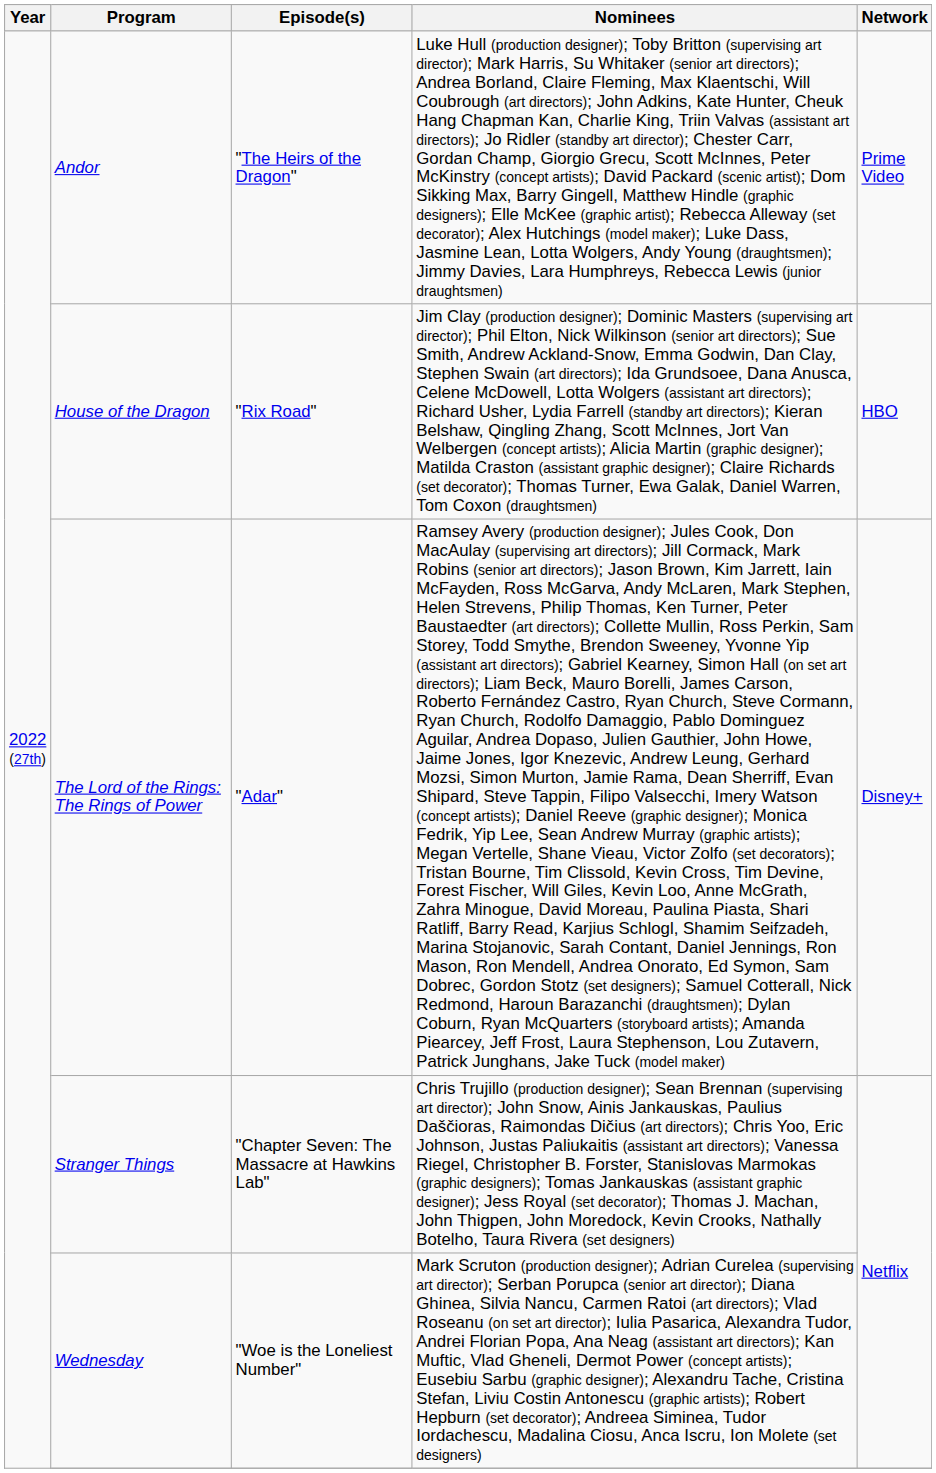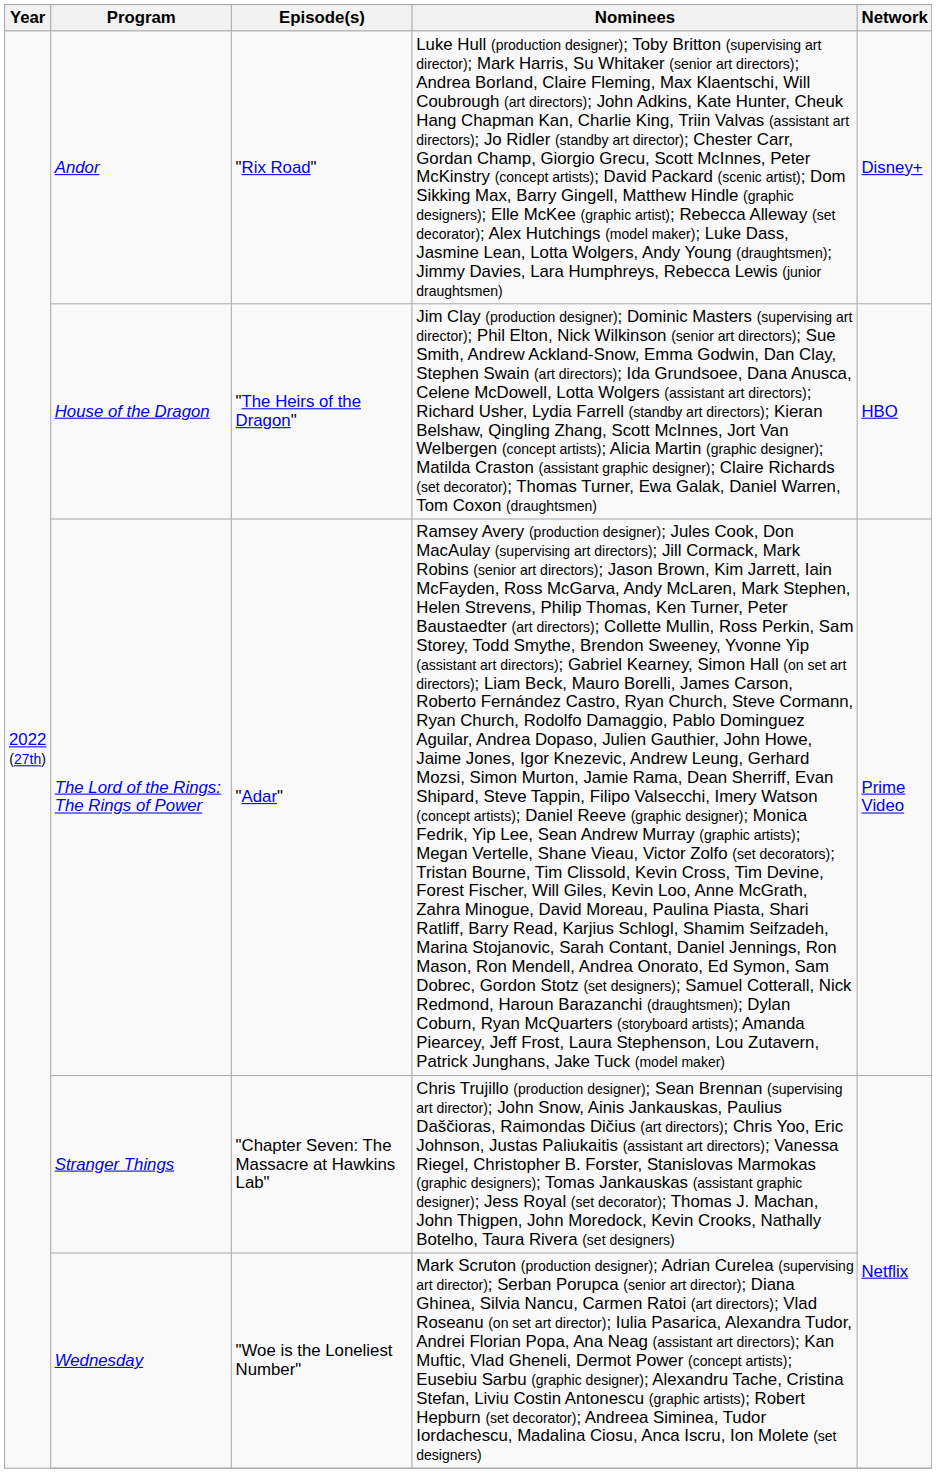Andor | Episode(s): "The Heirs of the Dragon" -> "Rix Road"
Andor | Network: Prime Video -> Disney+
House of the Dragon | Episode(s): "Rix Road" -> "The Heirs of the Dragon"
The Lord of the Rings: The Rings of Power | Network: Disney+ -> Prime Video
